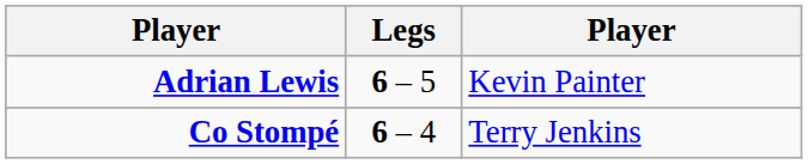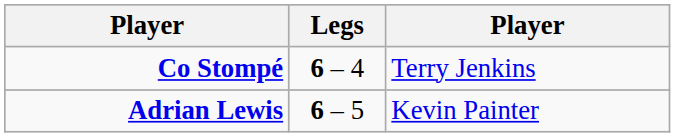rows swapped: Co Stompé <-> Adrian Lewis
